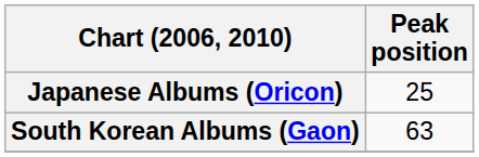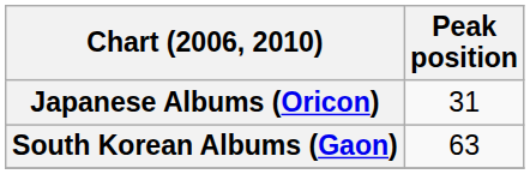Japanese Albums (Oricon) | Peak position: 25 -> 31
